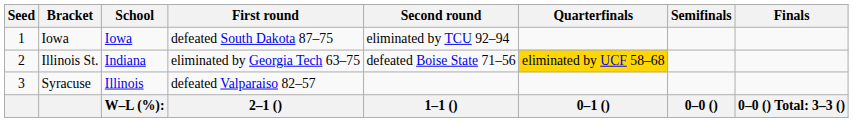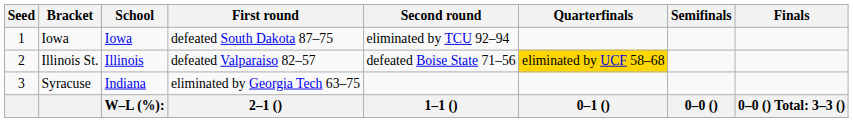Illinois St. | School: Indiana -> Illinois
Illinois St. | First round: eliminated by Georgia Tech 63–75 -> defeated Valparaiso 82–57
Syracuse | School: Illinois -> Indiana
Syracuse | First round: defeated Valparaiso 82–57 -> eliminated by Georgia Tech 63–75
